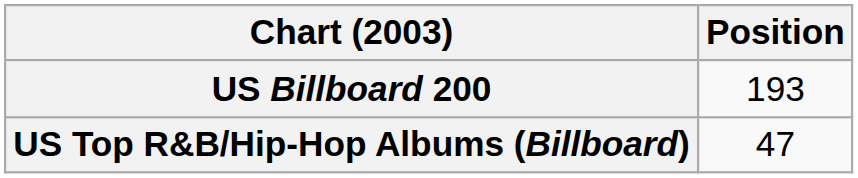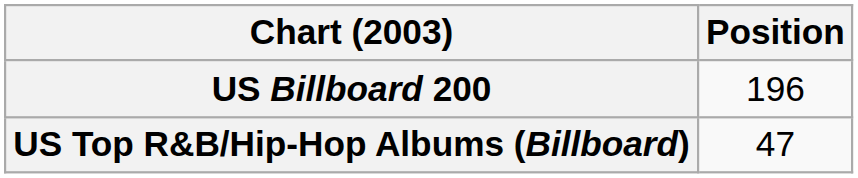US Billboard 200 | Position: 193 -> 196
